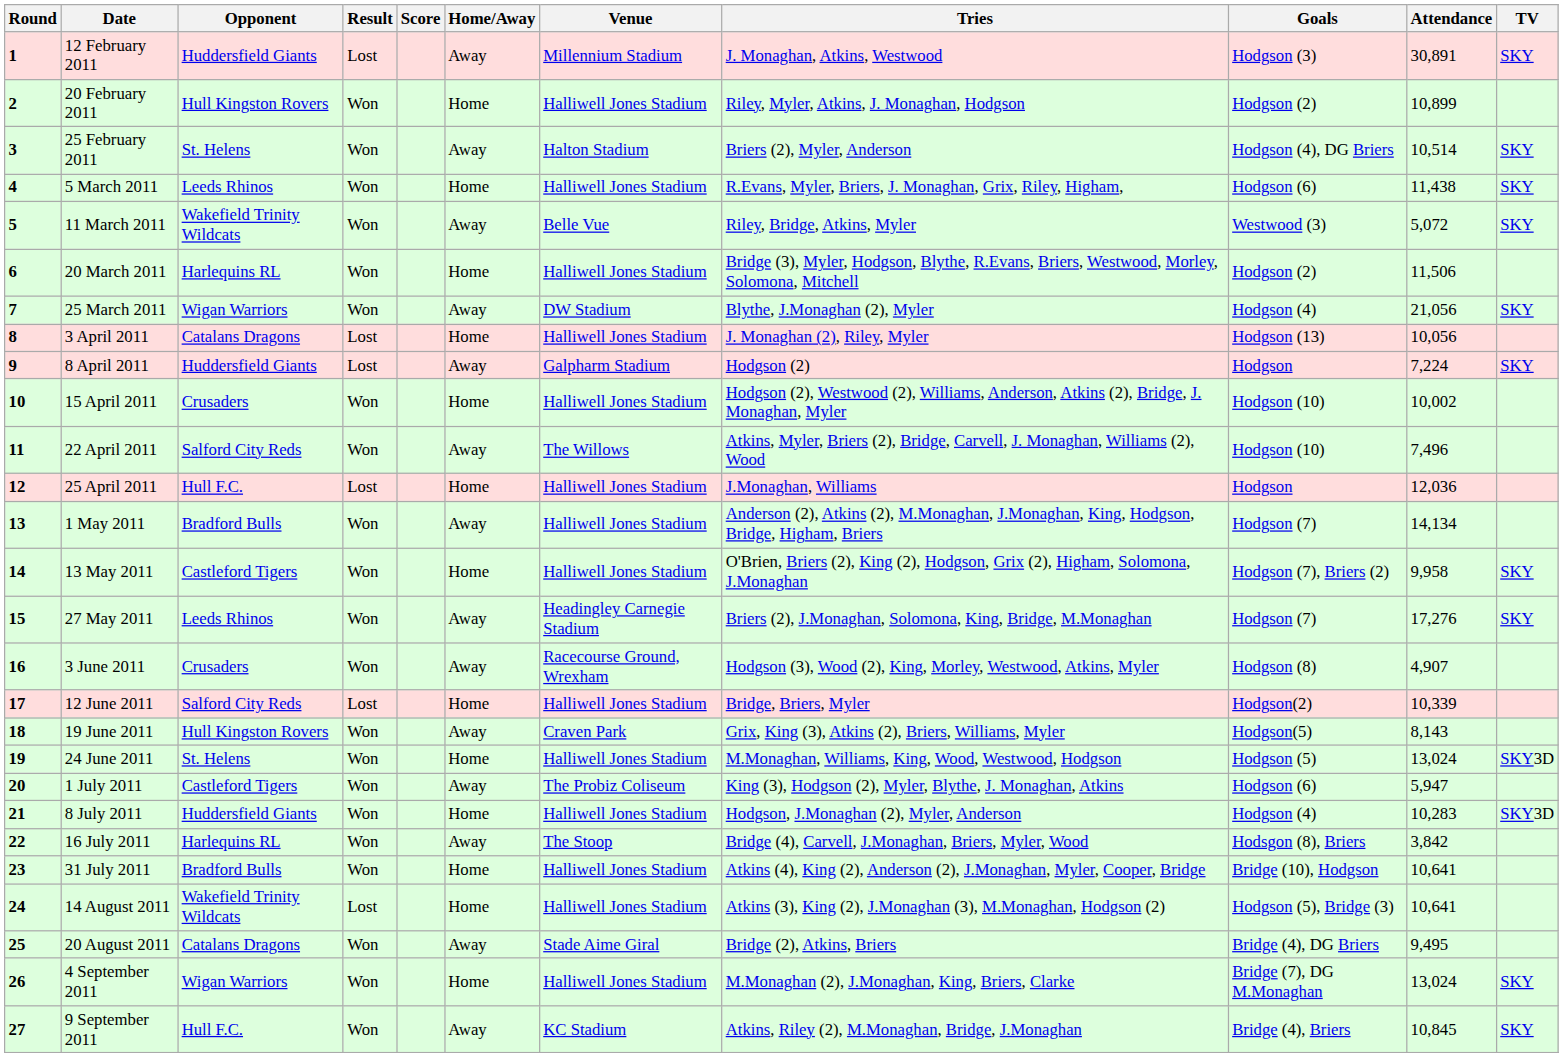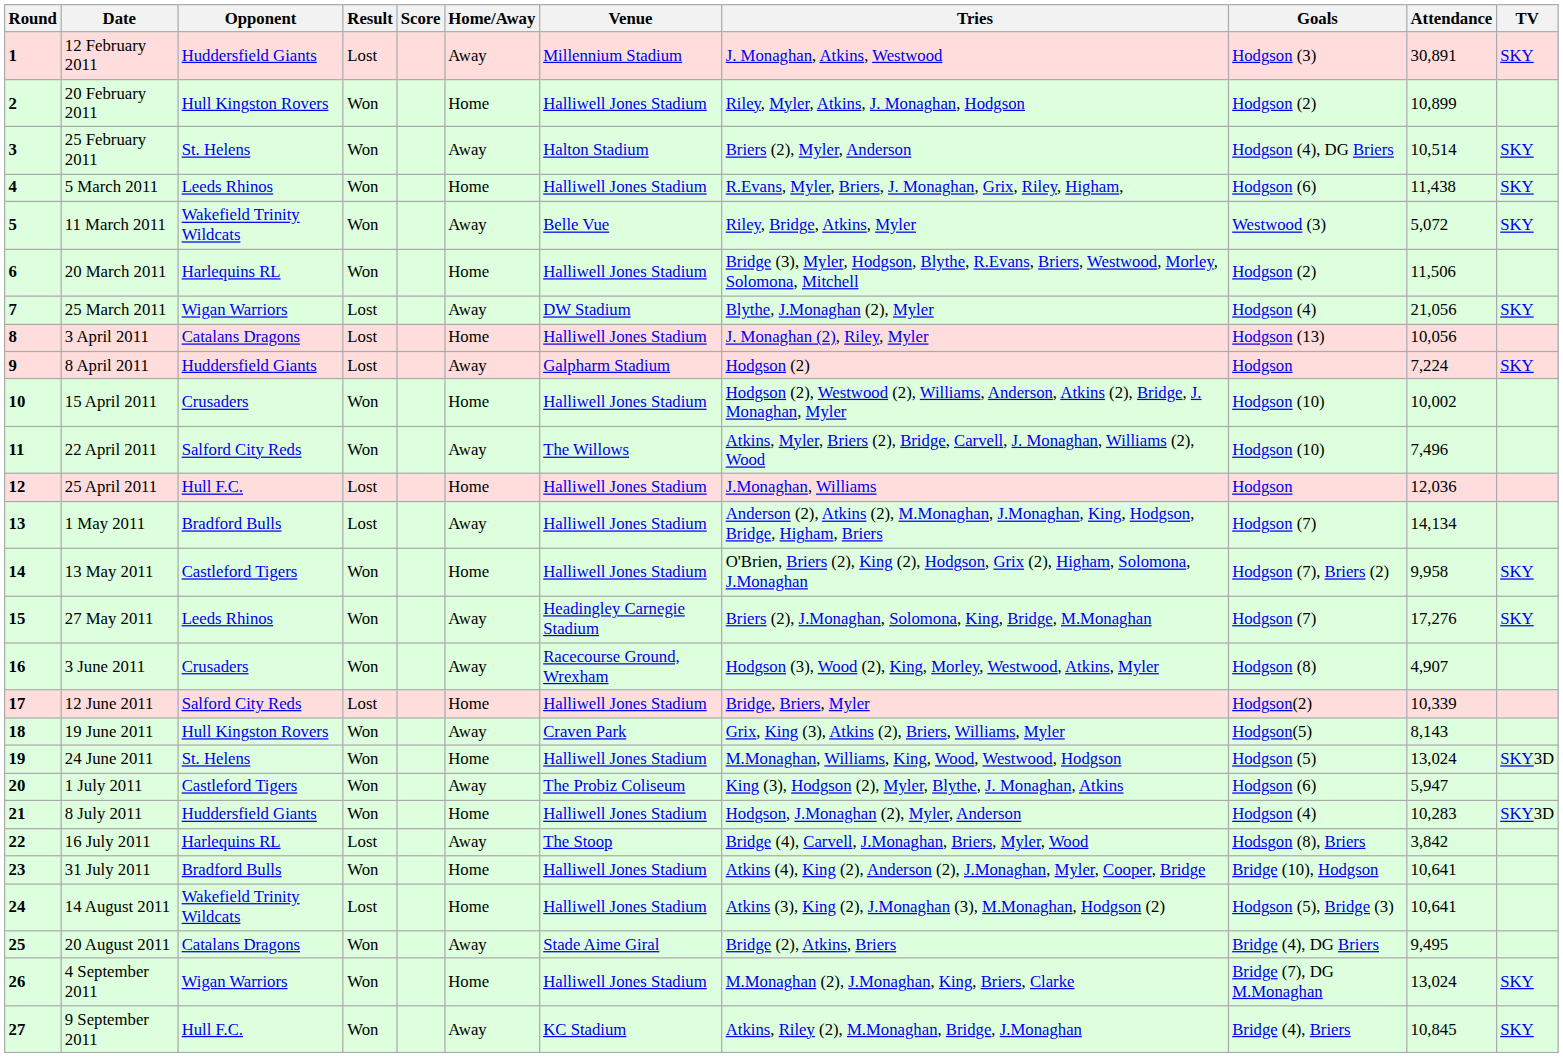25 March 2011 | Result: Won -> Lost
1 May 2011 | Result: Won -> Lost
16 July 2011 | Result: Won -> Lost
